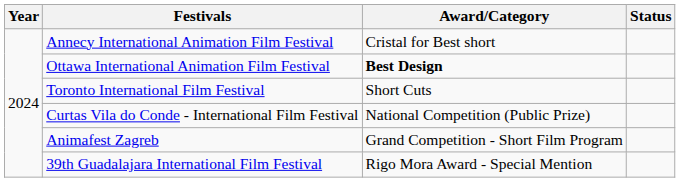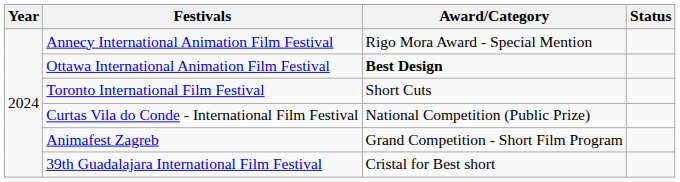Annecy International Animation Film Festival | Award/Category: Cristal for Best short -> Rigo Mora Award - Special Mention
39th Guadalajara International Film Festival | Award/Category: Rigo Mora Award - Special Mention -> Cristal for Best short
